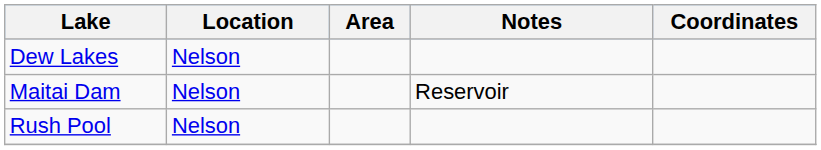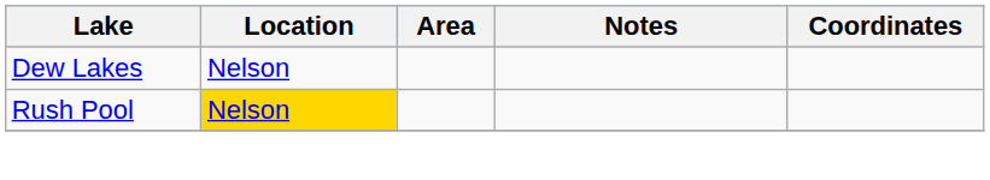- row: Maitai Dam | Nelson | Reservoir
Rush Pool | Location: no background -> gold background
